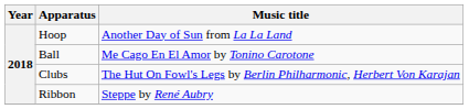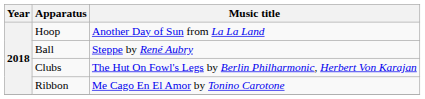Ball | Music title: Me Cago En El Amor by Tonino Carotone -> Steppe by René Aubry
Ribbon | Music title: Steppe by René Aubry -> Me Cago En El Amor by Tonino Carotone
